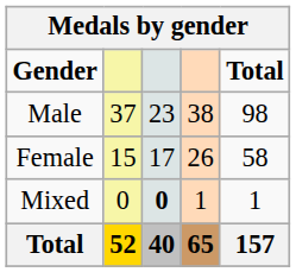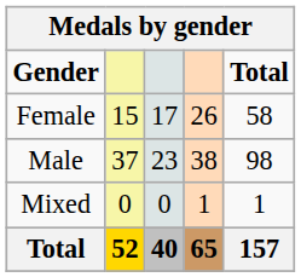rows swapped: Male <-> Female
Mixed | column 3: bold -> normal
